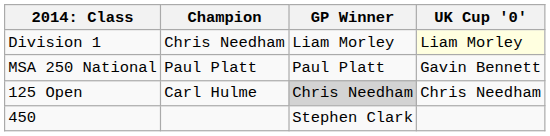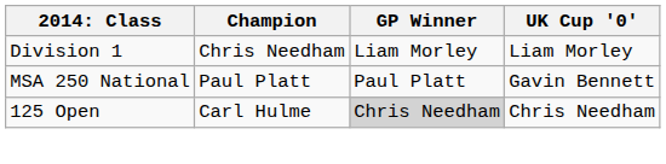Division 1 | UK Cup '0': lightyellow background -> no background
- row: 450 | Stephen Clark
